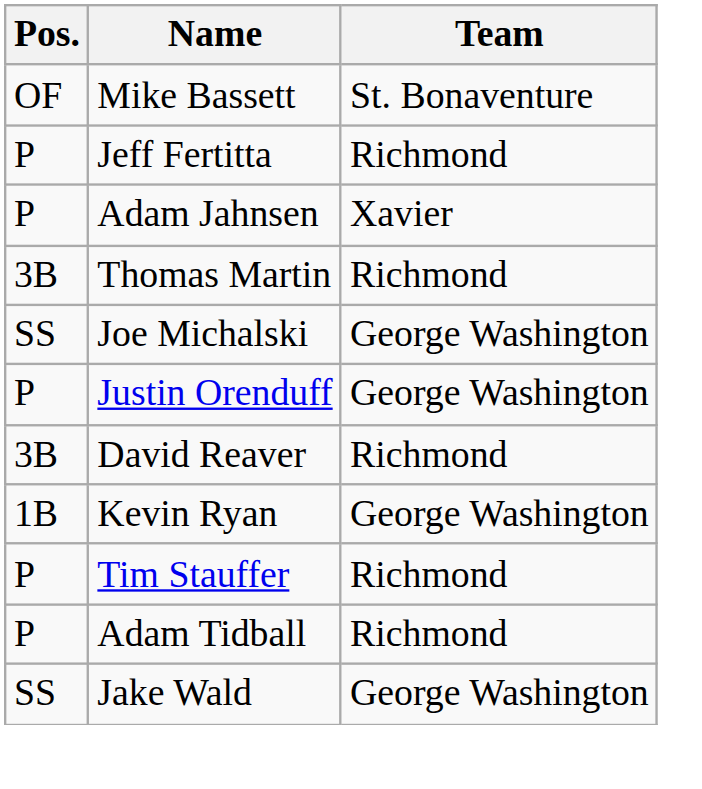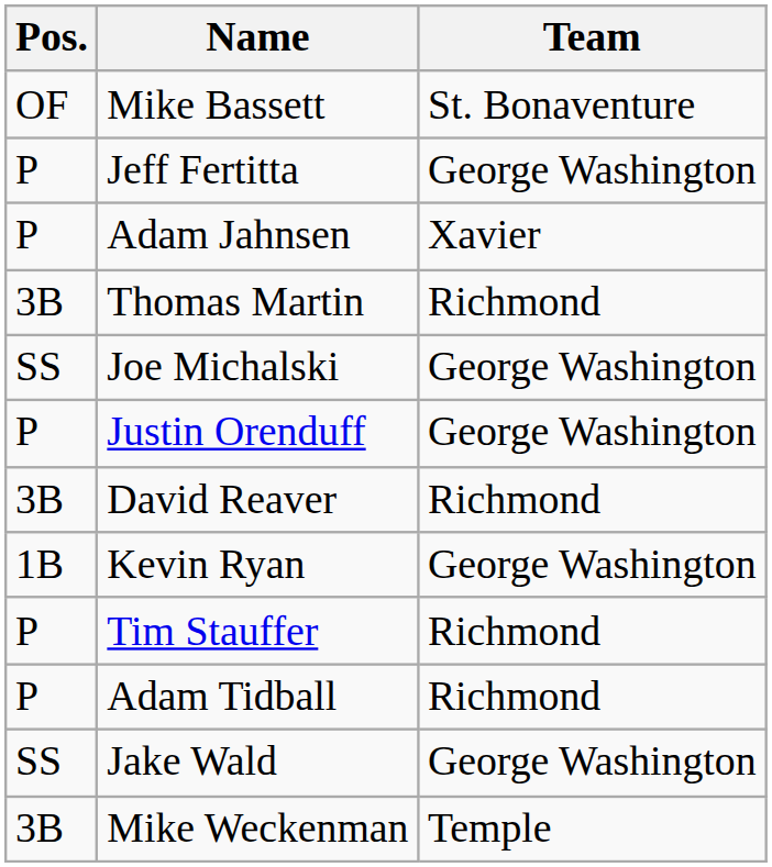Jeff Fertitta | Team: Richmond -> George Washington
+ row: 3B | Mike Weckenman | Temple
